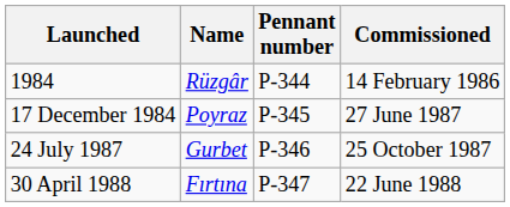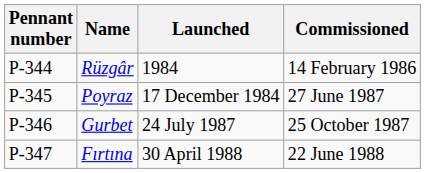columns swapped: Pennant number <-> Launched
